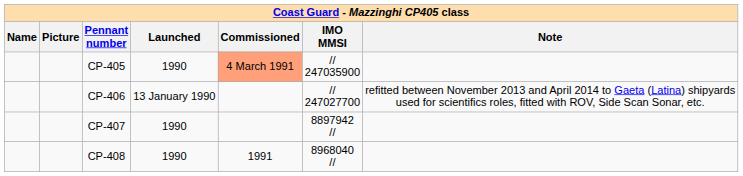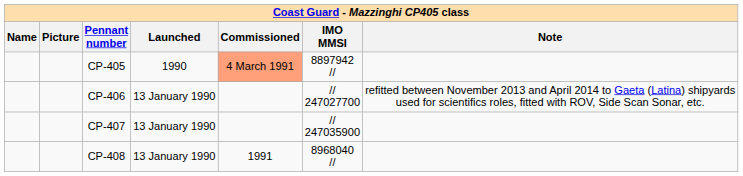CP-405 | IMO MMSI: // 247035900 -> 8897942 //
CP-407 | Launched: 1990 -> 13 January 1990
CP-407 | IMO MMSI: 8897942 // -> // 247035900
CP-408 | Launched: 1990 -> 13 January 1990
